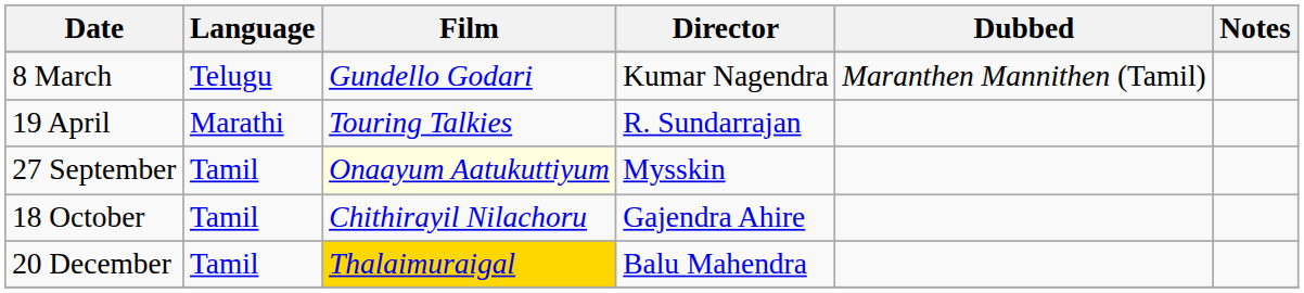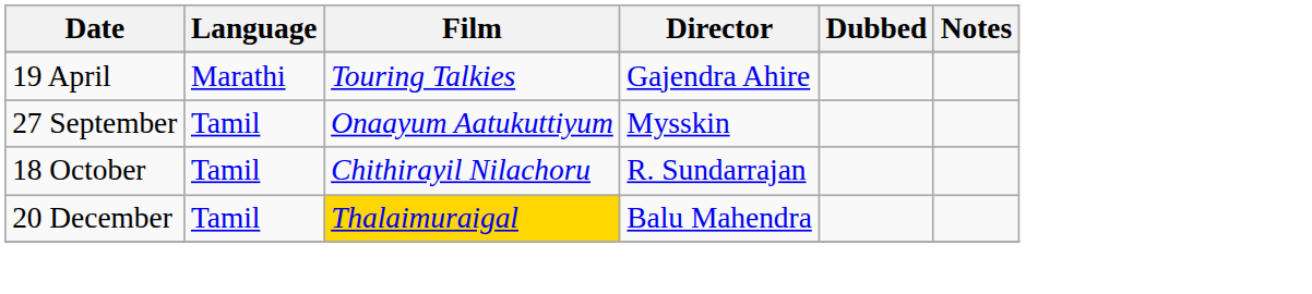- row: 8 March | Telugu | Gundello Godari | Kumar Nagendra | Maranthen Mannithen (Tamil)
19 April | Director: R. Sundarrajan -> Gajendra Ahire
27 September | Film: lightyellow background -> no background
18 October | Director: Gajendra Ahire -> R. Sundarrajan
